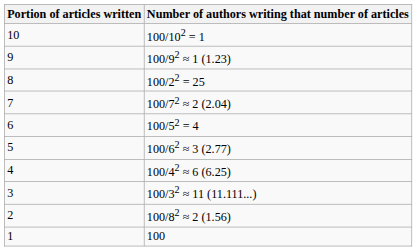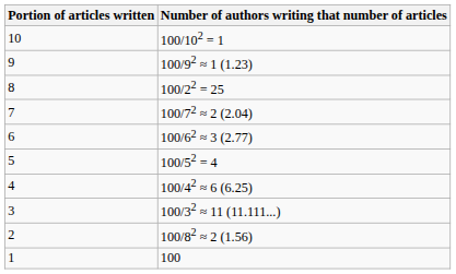6 | Number of authors writing that number of articles: 100/52 = 4 -> 100/62 ≈ 3 (2.77)
5 | Number of authors writing that number of articles: 100/62 ≈ 3 (2.77) -> 100/52 = 4
